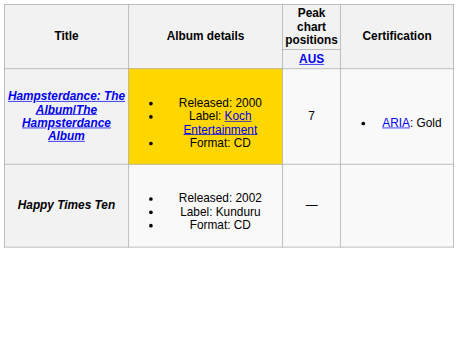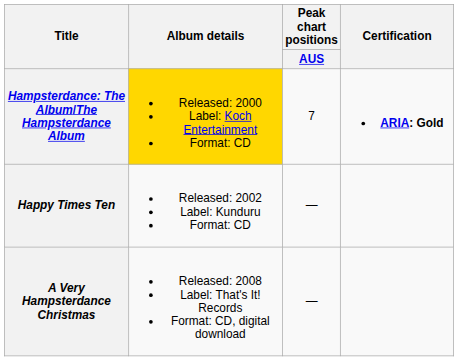Hampsterdance: The Album/The Hampsterdance Album | Certification: normal -> bold
+ row: A Very Hampsterdance Christmas | Released: 2008 Label: That's It! Records Format: CD, digital download | —
